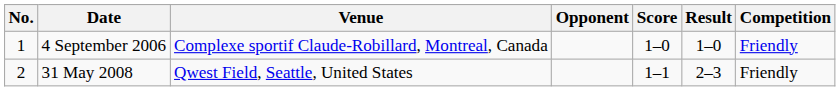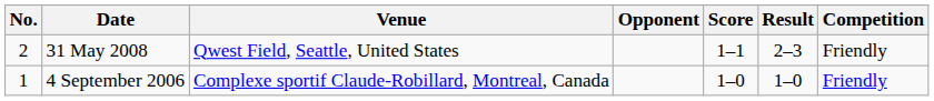rows swapped: 4 September 2006 <-> 31 May 2008
